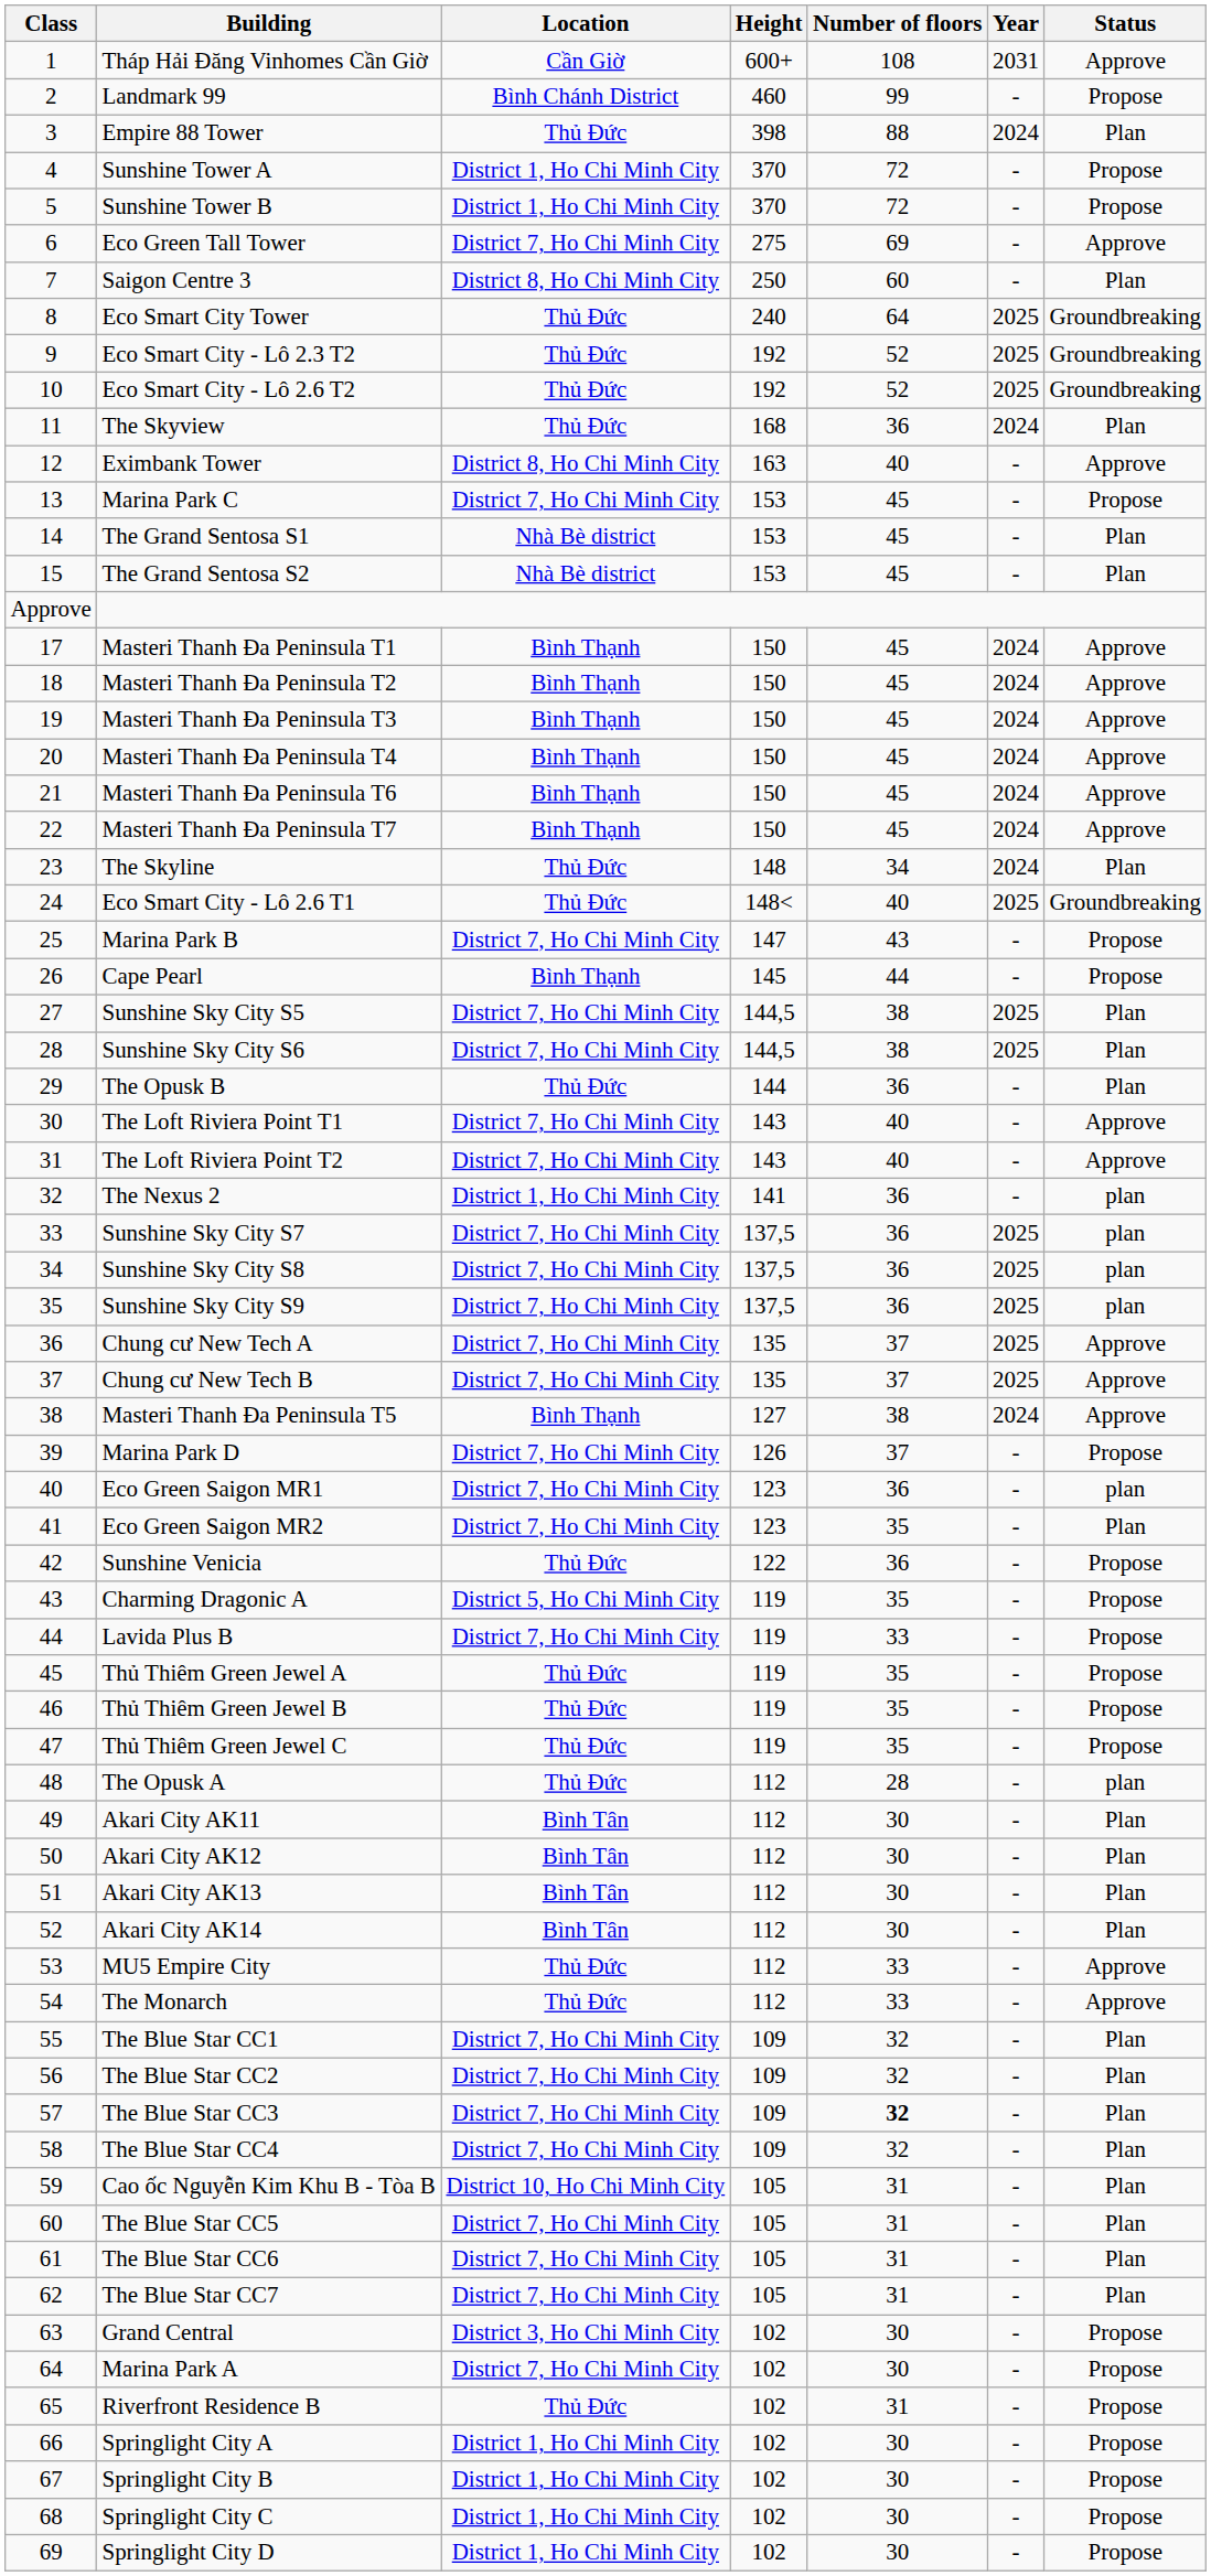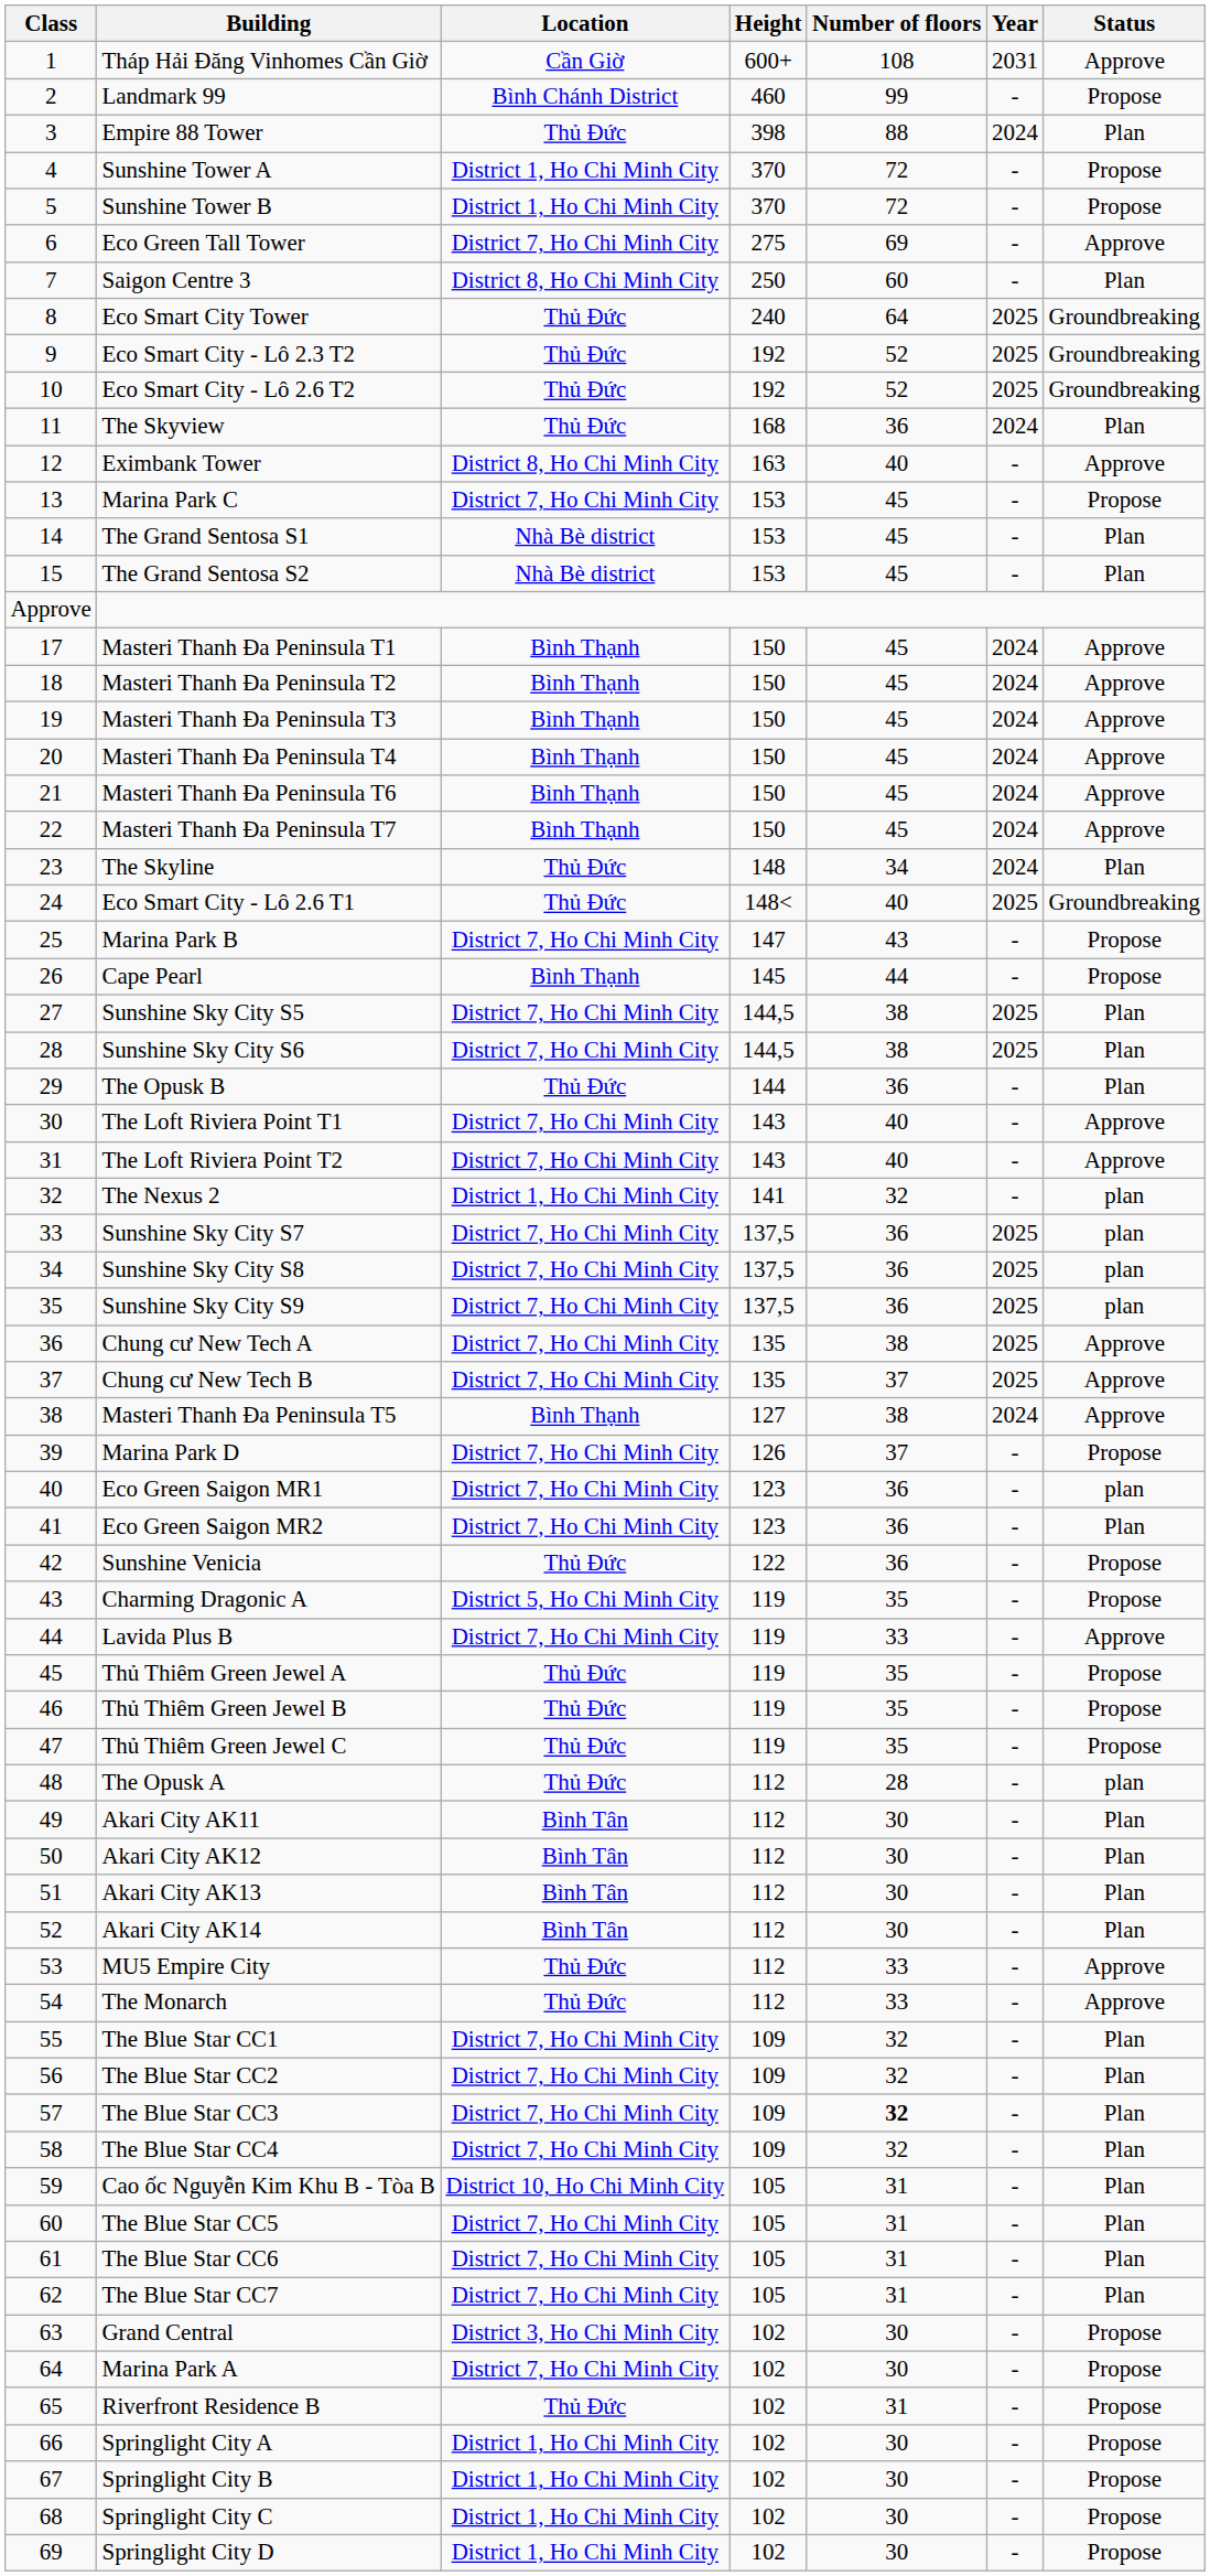The Nexus 2 | Number of floors: 36 -> 32
Chung cư New Tech A | Number of floors: 37 -> 38
Eco Green Saigon MR2 | Number of floors: 35 -> 36
Lavida Plus B | Status: Propose -> Approve
